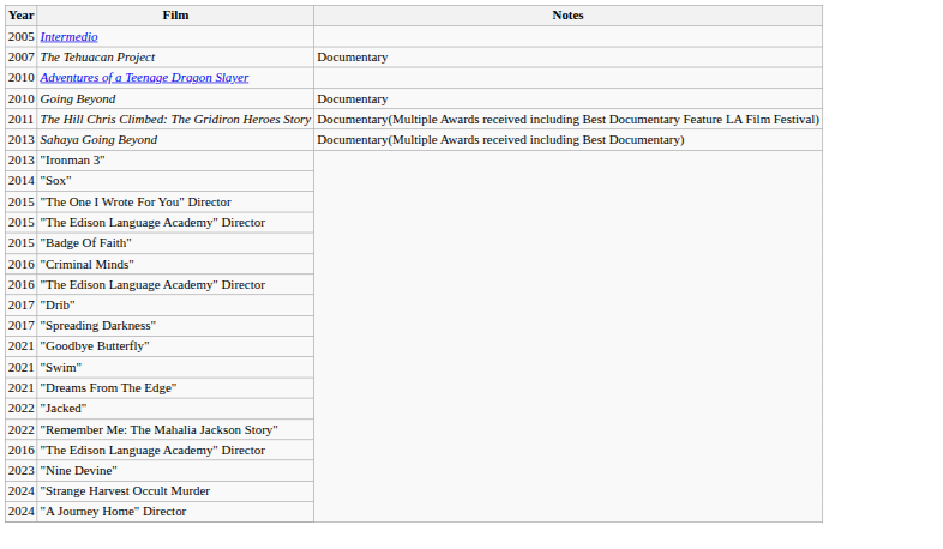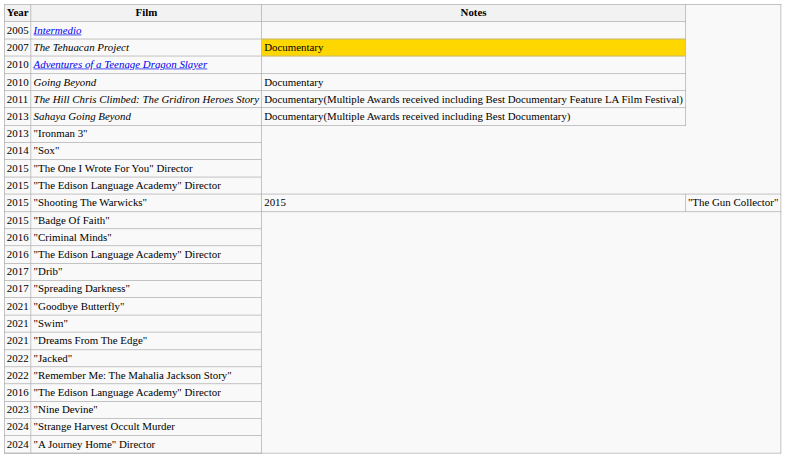The Tehuacan Project | Notes: no background -> gold background
+ row: 2015 | "Shooting The Warwicks" | 2015 | "The Gun Collector"
